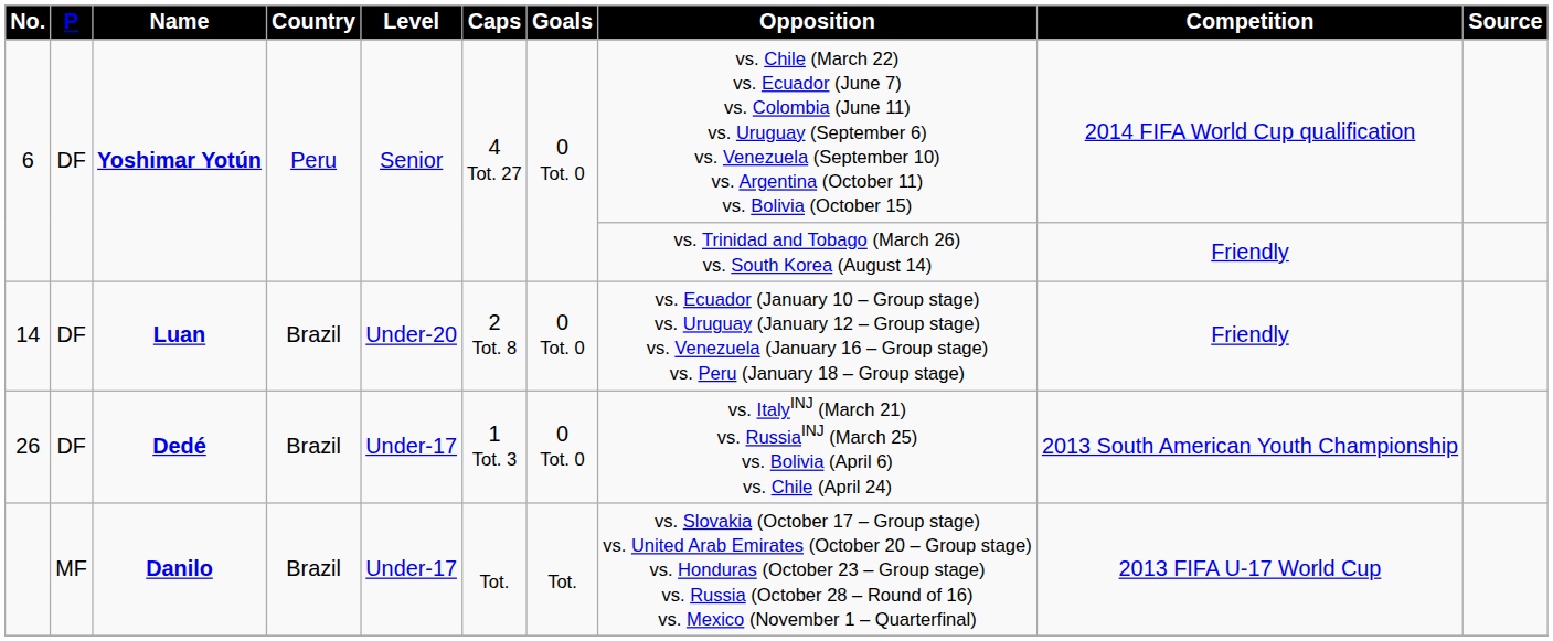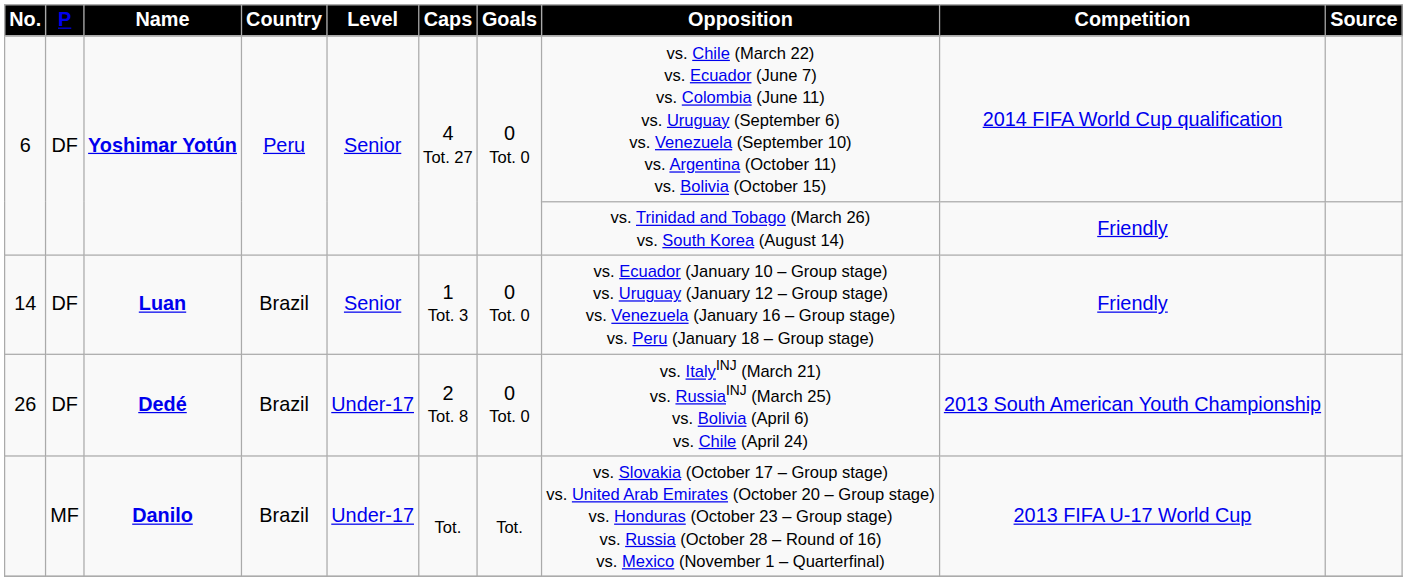14 | Level: Under-20 -> Senior
14 | Caps: 2 Tot. 8 -> 1 Tot. 3
26 | Caps: 1 Tot. 3 -> 2 Tot. 8
